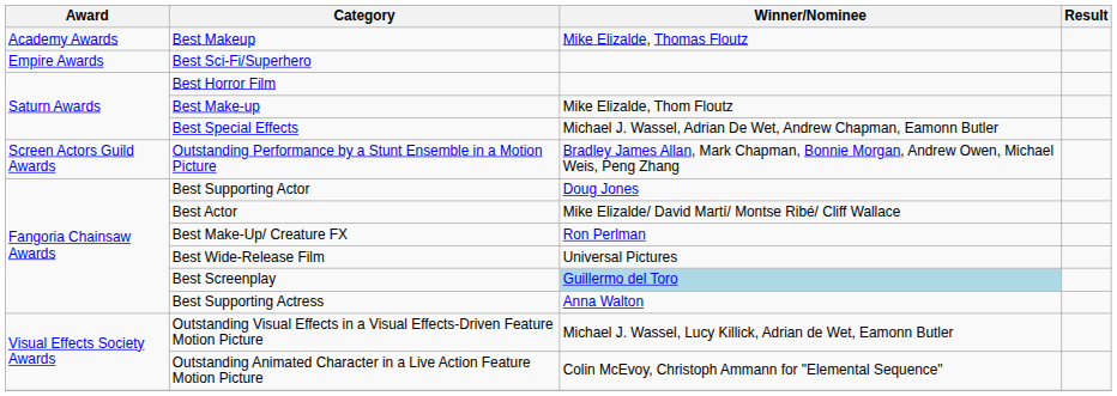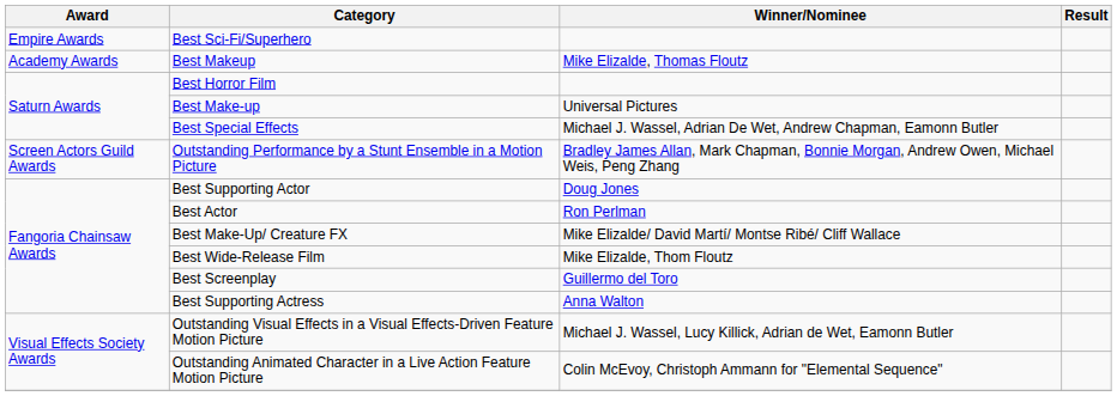rows swapped: Best Makeup <-> Best Sci-Fi/Superhero
Best Make-up | Winner/Nominee: Mike Elizalde, Thom Floutz -> Universal Pictures
Best Actor | Winner/Nominee: Mike Elizalde/ David Martí/ Montse Ribé/ Cliff Wallace -> Ron Perlman
Best Make-Up/ Creature FX | Winner/Nominee: Ron Perlman -> Mike Elizalde/ David Martí/ Montse Ribé/ Cliff Wallace
Best Wide-Release Film | Winner/Nominee: Universal Pictures -> Mike Elizalde, Thom Floutz
Best Screenplay | Winner/Nominee: lightblue background -> no background
